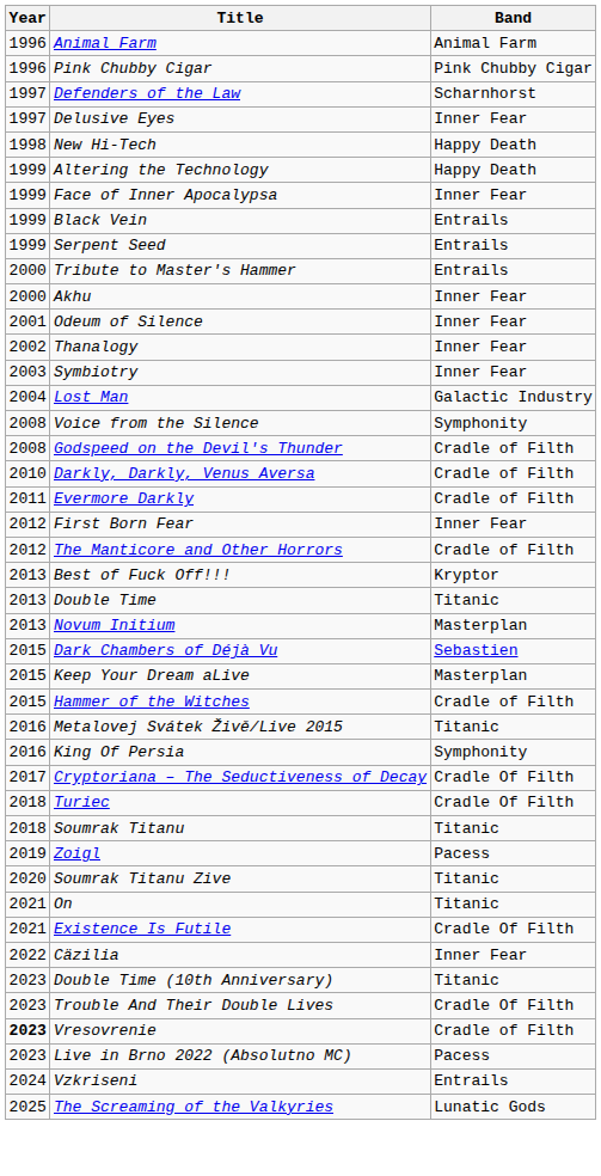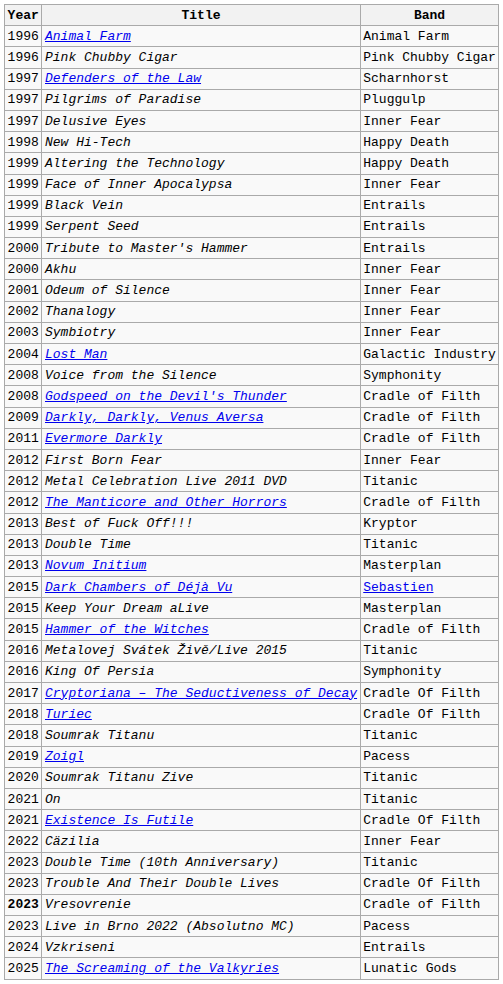+ row: 1997 | Pilgrims of Paradise | Pluggulp
Darkly, Darkly, Venus Aversa | Year: 2010 -> 2009
+ row: 2012 | Metal Celebration Live 2011 DVD | Titanic
